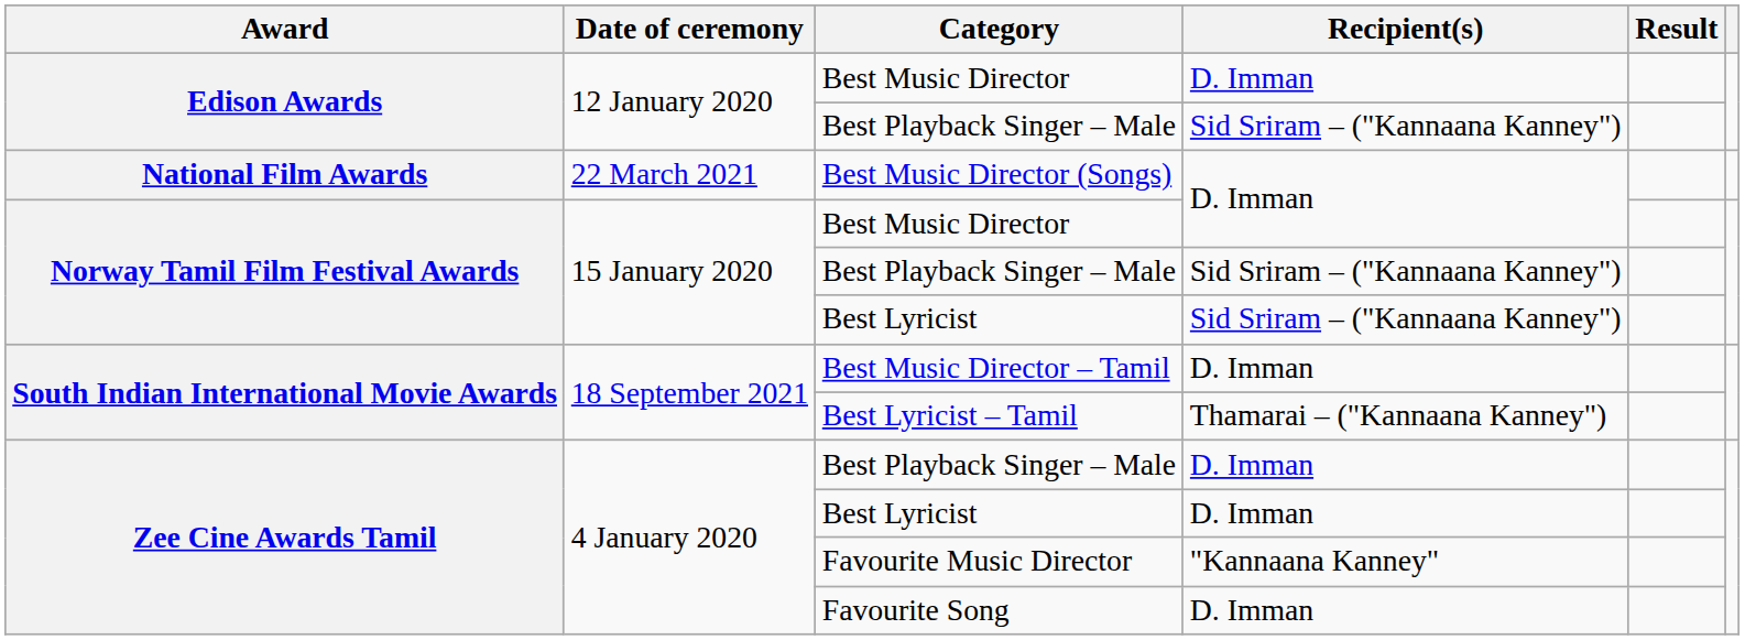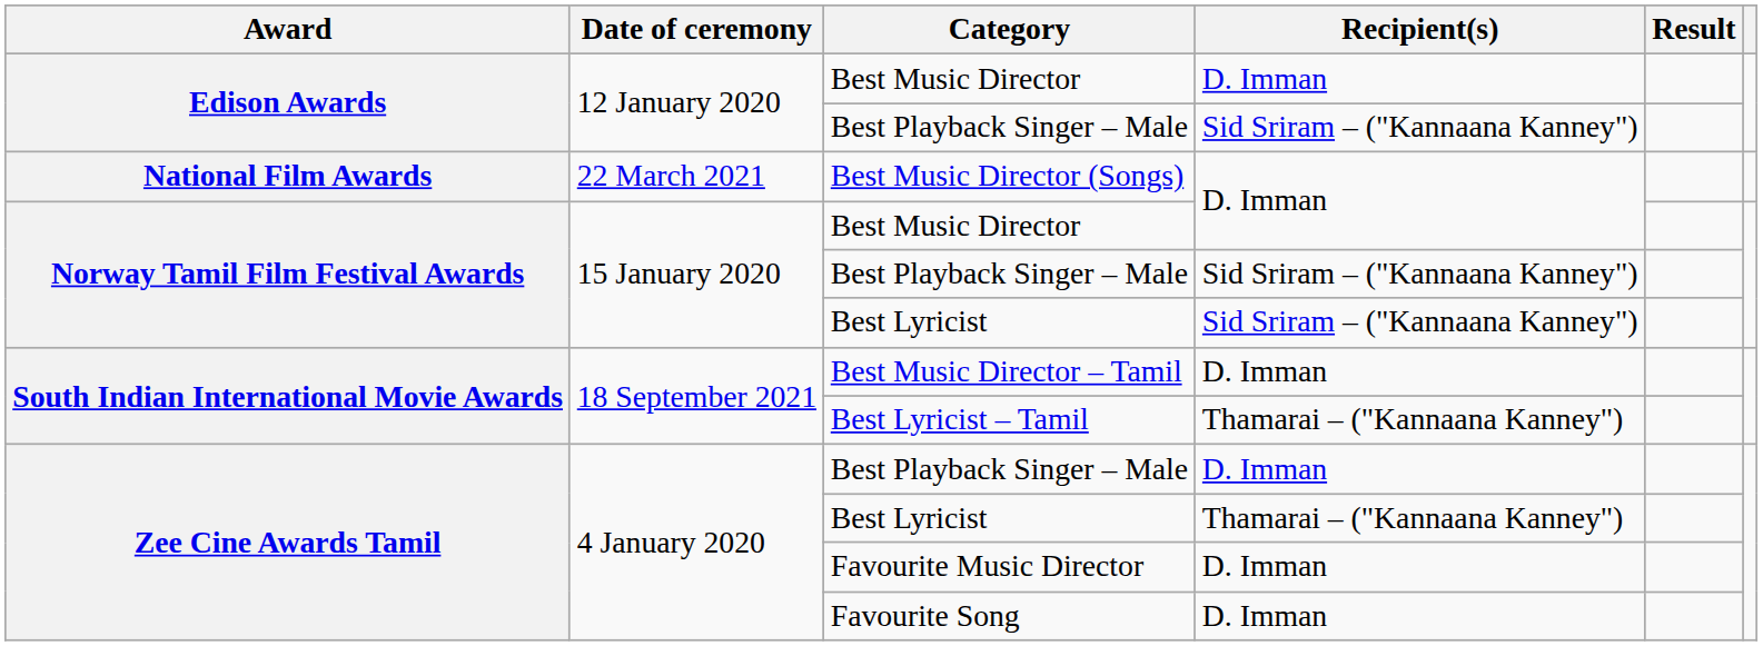Zee Cine Awards Tamil / Best Lyricist | Recipient(s): D. Imman -> Thamarai – ("Kannaana Kanney")
Favourite Music Director | Recipient(s): "Kannaana Kanney" -> D. Imman
